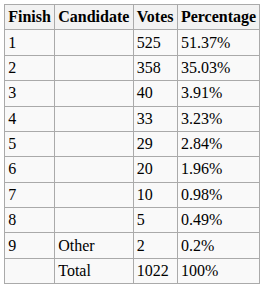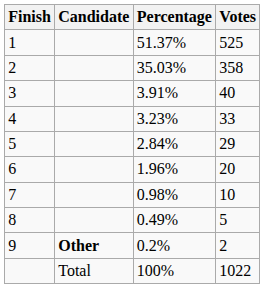columns swapped: Percentage <-> Votes
9 | Candidate: normal -> bold
